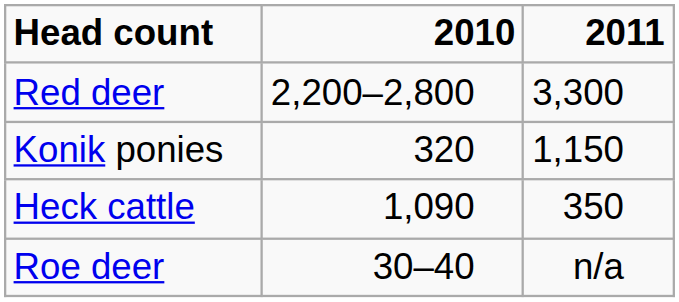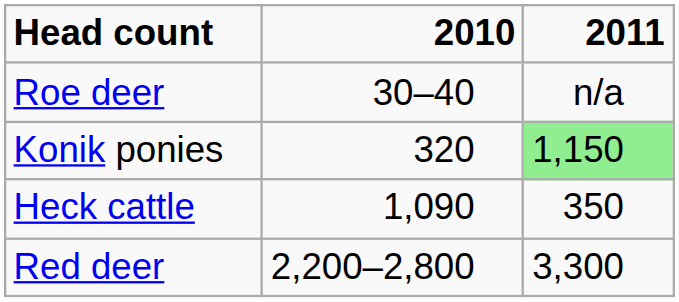rows swapped: Red deer <-> Roe deer
Konik ponies | 2011: no background -> lightgreen background
